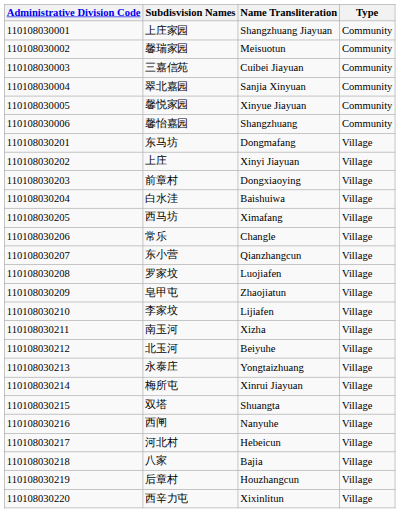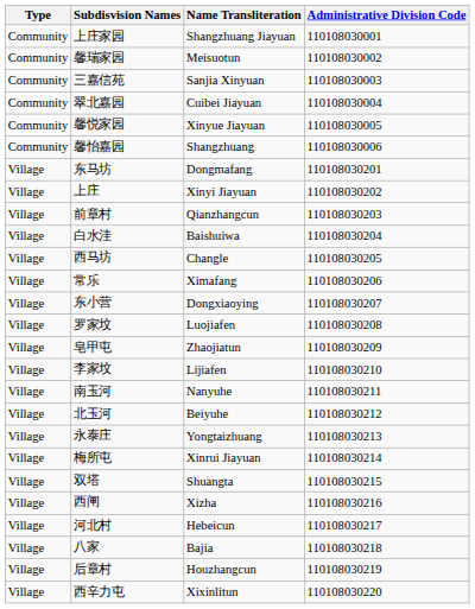columns swapped: Administrative Division Code <-> Type
三嘉信苑 | Name Transliteration: Cuibei Jiayuan -> Sanjia Xinyuan
翠北嘉园 | Name Transliteration: Sanjia Xinyuan -> Cuibei Jiayuan
前章村 | Name Transliteration: Dongxiaoying -> Qianzhangcun
西马坊 | Name Transliteration: Ximafang -> Changle
常乐 | Name Transliteration: Changle -> Ximafang
东小营 | Name Transliteration: Qianzhangcun -> Dongxiaoying
南玉河 | Name Transliteration: Xizha -> Nanyuhe
西闸 | Name Transliteration: Nanyuhe -> Xizha
